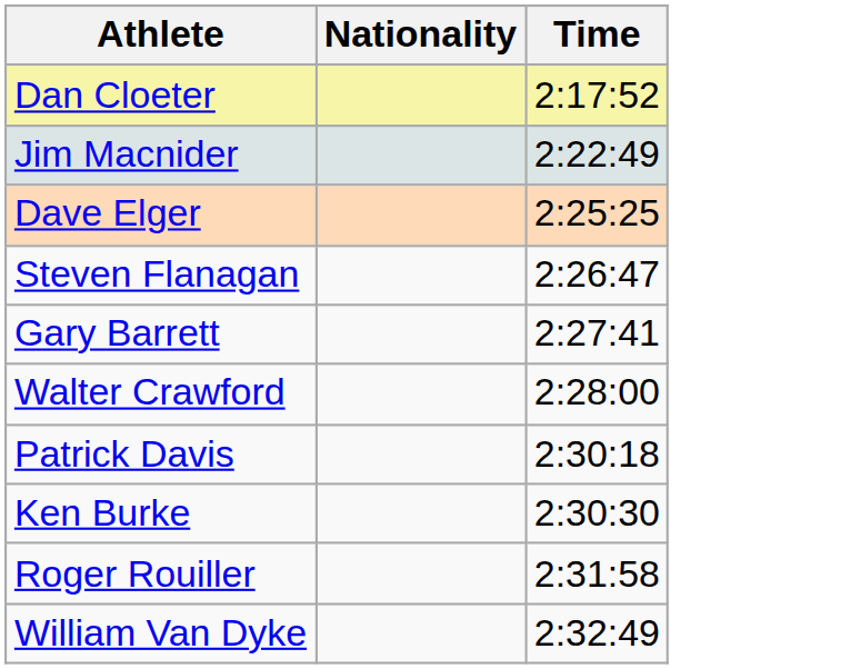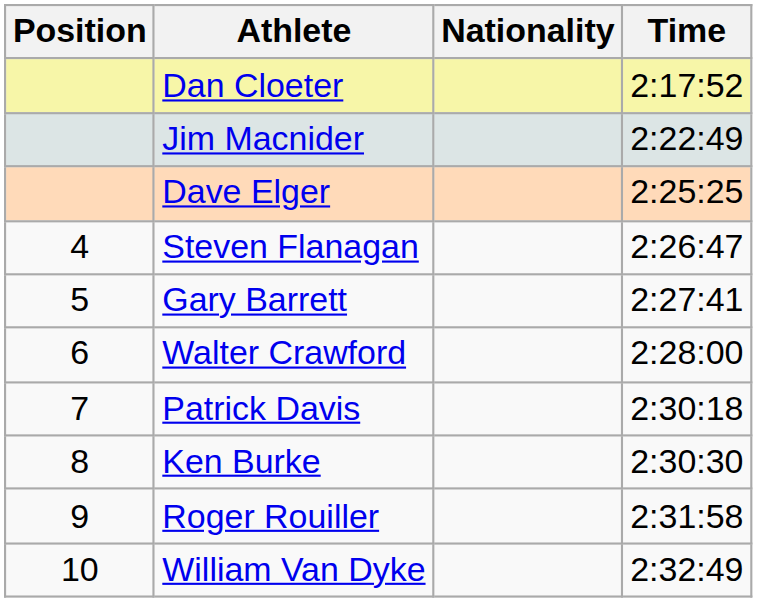+ column: Position | 4 | 5 | 6 | 7 | 8 | 9 | 10
